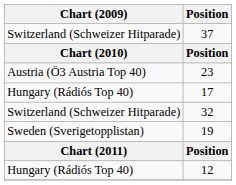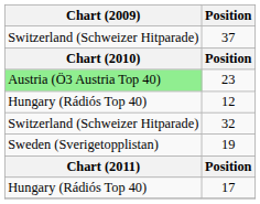23 | Chart (2009): no background -> lightgreen background
rows swapped: 12 <-> 17
